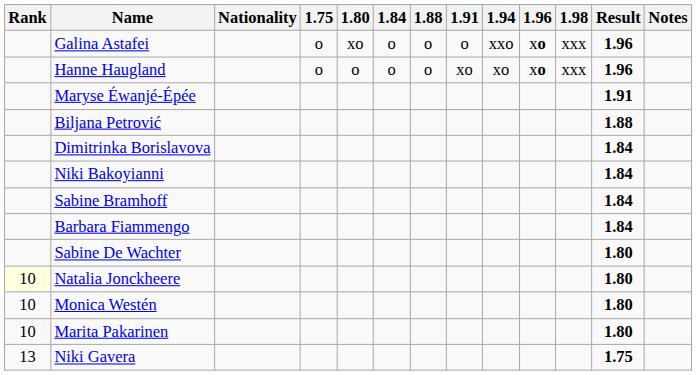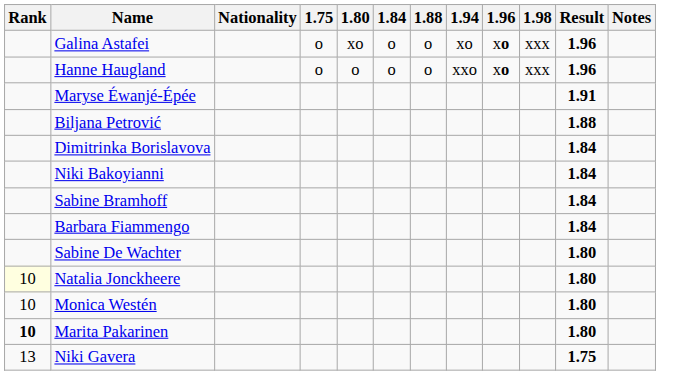- column: 1.91 | o | xo
Galina Astafei | 1.94: xxo -> xo
Hanne Haugland | 1.94: xo -> xxo
Marita Pakarinen | Rank: normal -> bold
